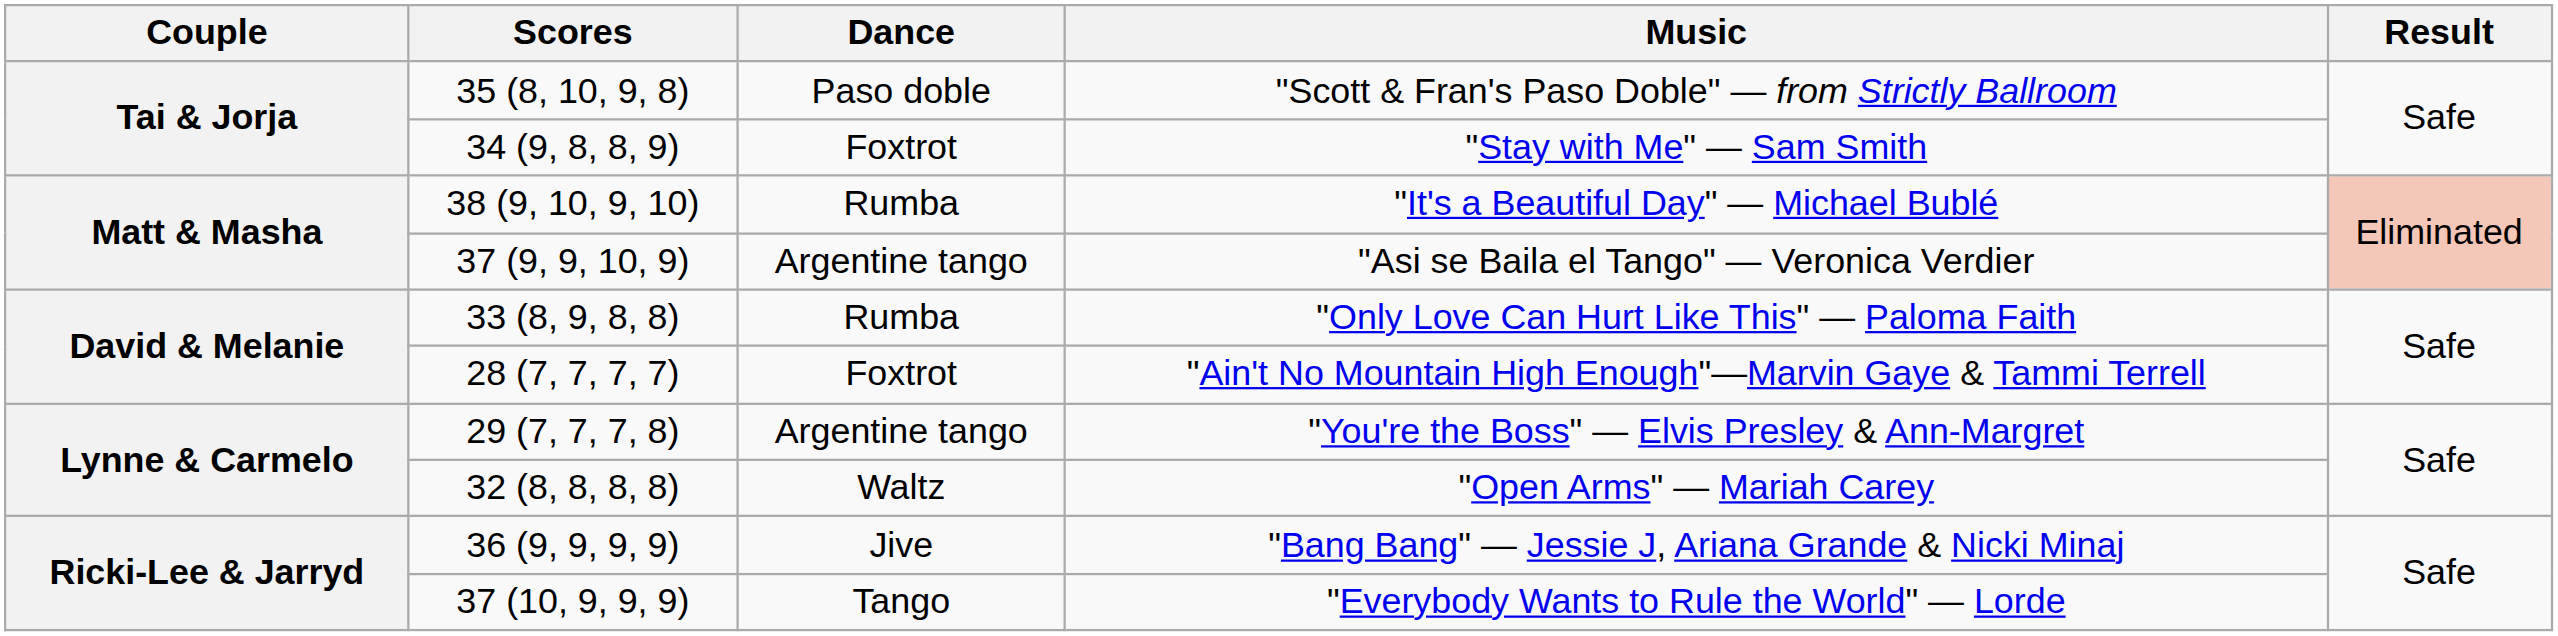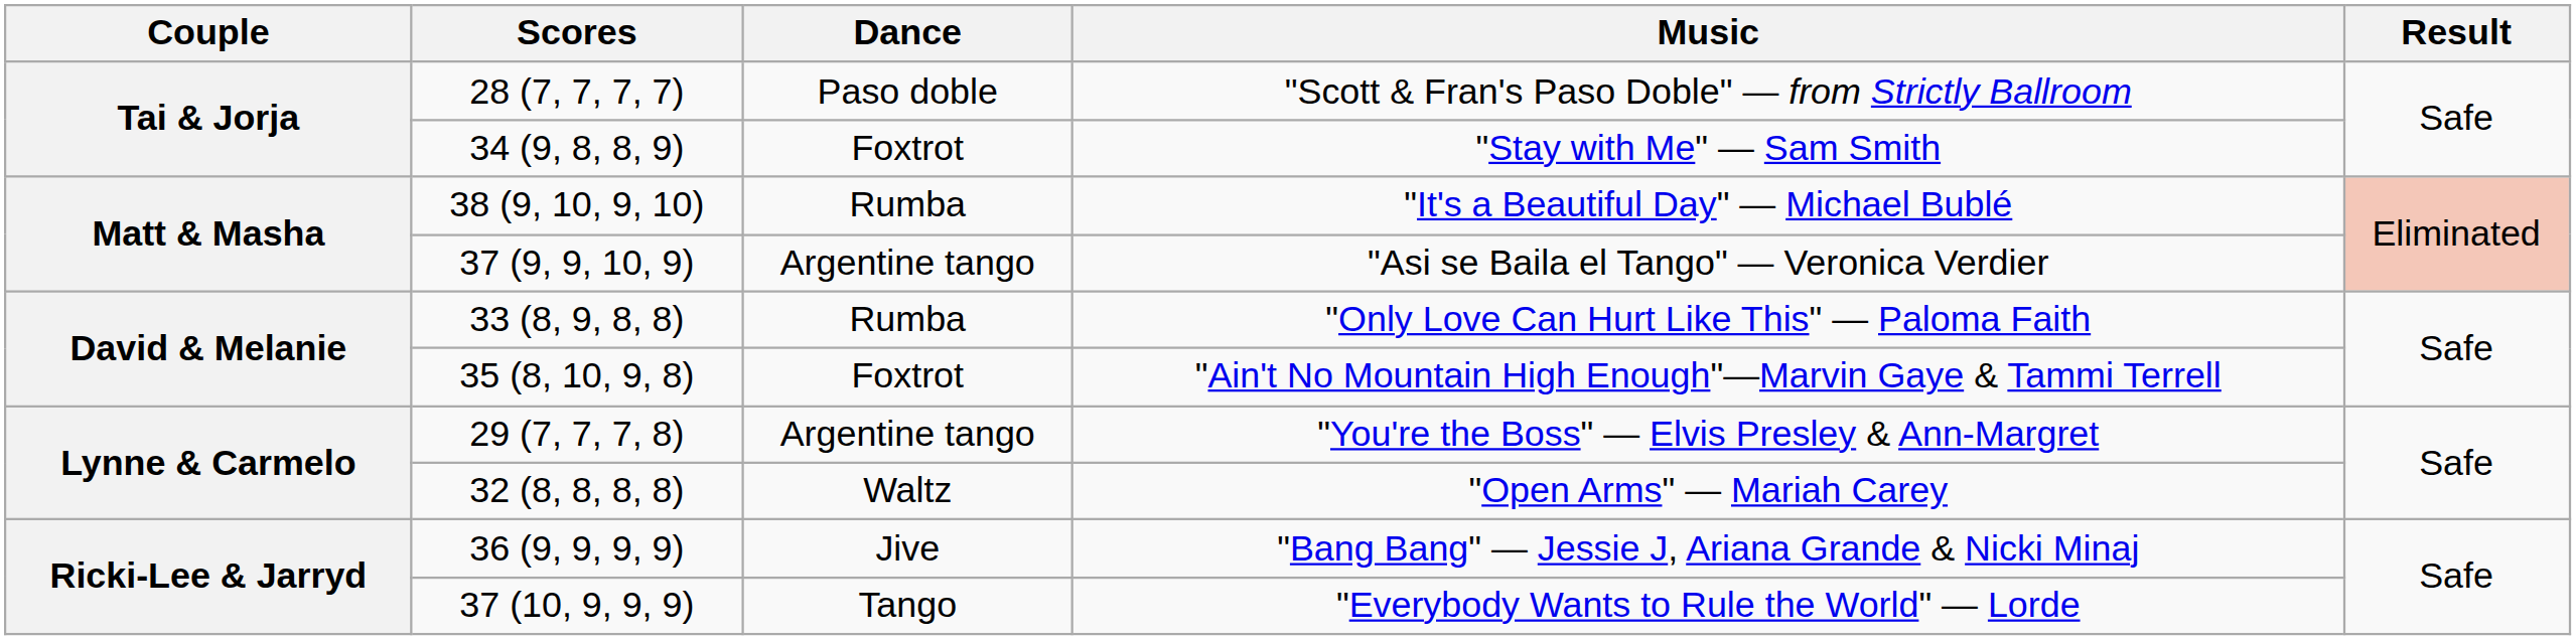"Scott & Fran's Paso Doble" — from Strictly Ballroom | Scores: 35 (8, 10, 9, 8) -> 28 (7, 7, 7, 7)
"Ain't No Mountain High Enough"—Marvin Gaye & Tammi Terrell | Scores: 28 (7, 7, 7, 7) -> 35 (8, 10, 9, 8)
